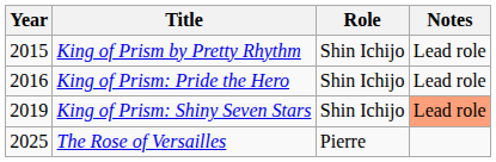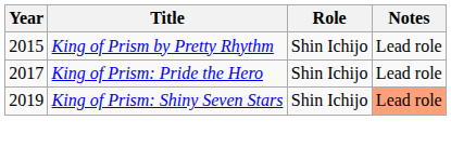King of Prism: Pride the Hero | Year: 2016 -> 2017
- row: 2025 | The Rose of Versailles | Pierre
